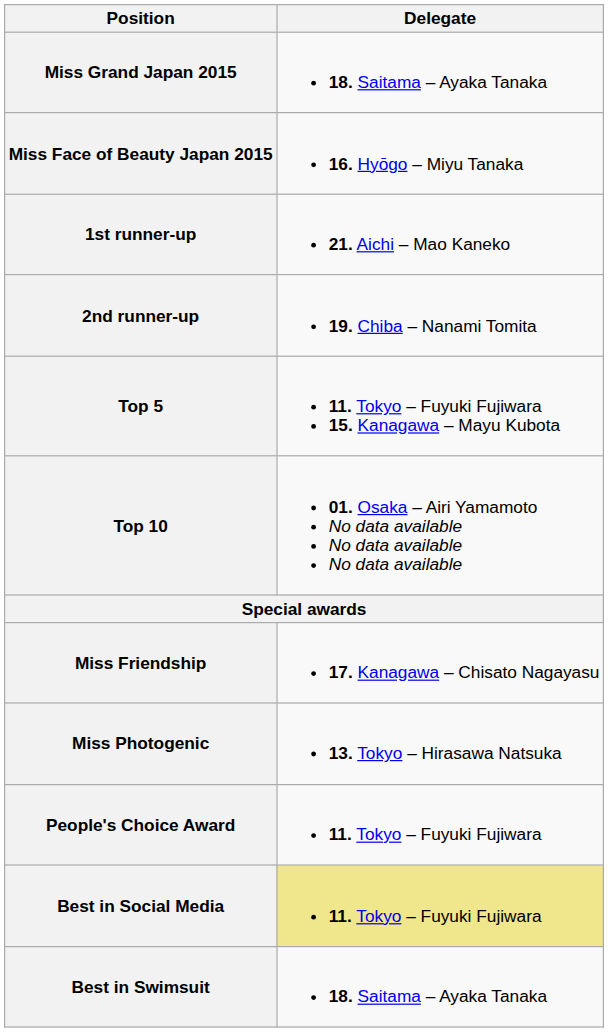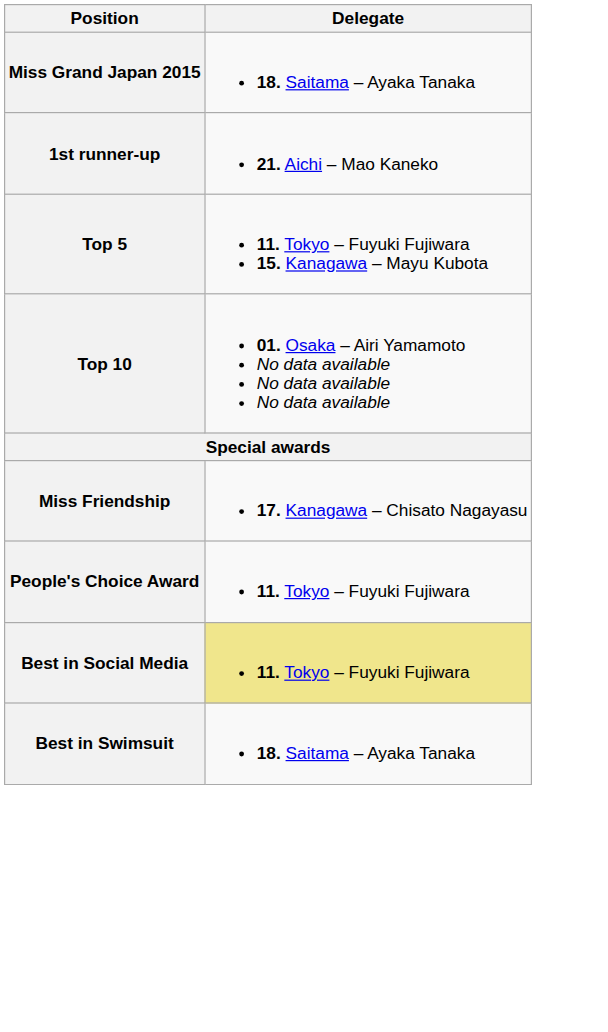- row: Miss Face of Beauty Japan 2015 | 16. Hyōgo – Miyu Tanaka
- row: 2nd runner-up | 19. Chiba – Nanami Tomita
- row: Miss Photogenic | 13. Tokyo – Hirasawa Natsuka
